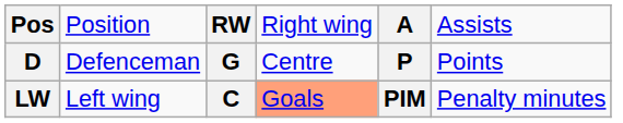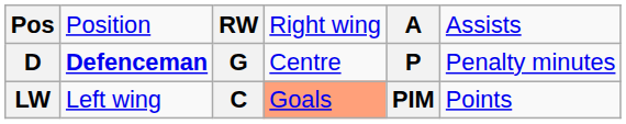D | column 2: normal -> bold
D | column 6: Points -> Penalty minutes
LW | column 6: Penalty minutes -> Points
